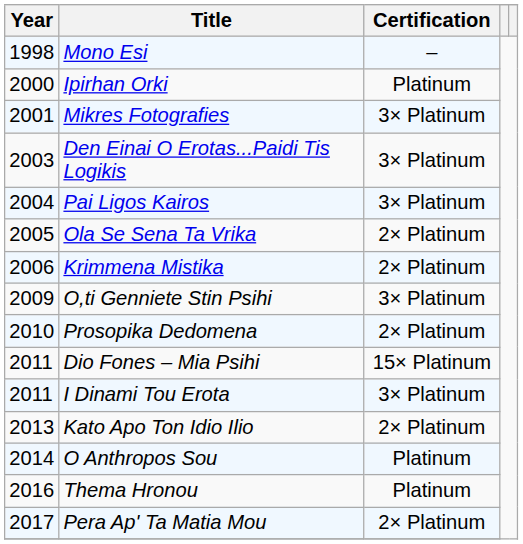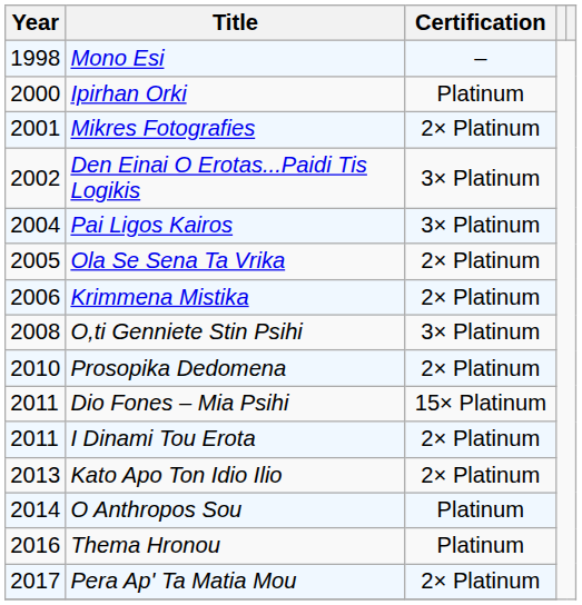Mikres Fotografies | Certification: 3× Platinum -> 2× Platinum
Den Einai O Erotas...Paidi Tis Logikis | Year: 2003 -> 2002
O,ti Genniete Stin Psihi | Year: 2009 -> 2008
I Dinami Tou Erota | Certification: 3× Platinum -> 2× Platinum
